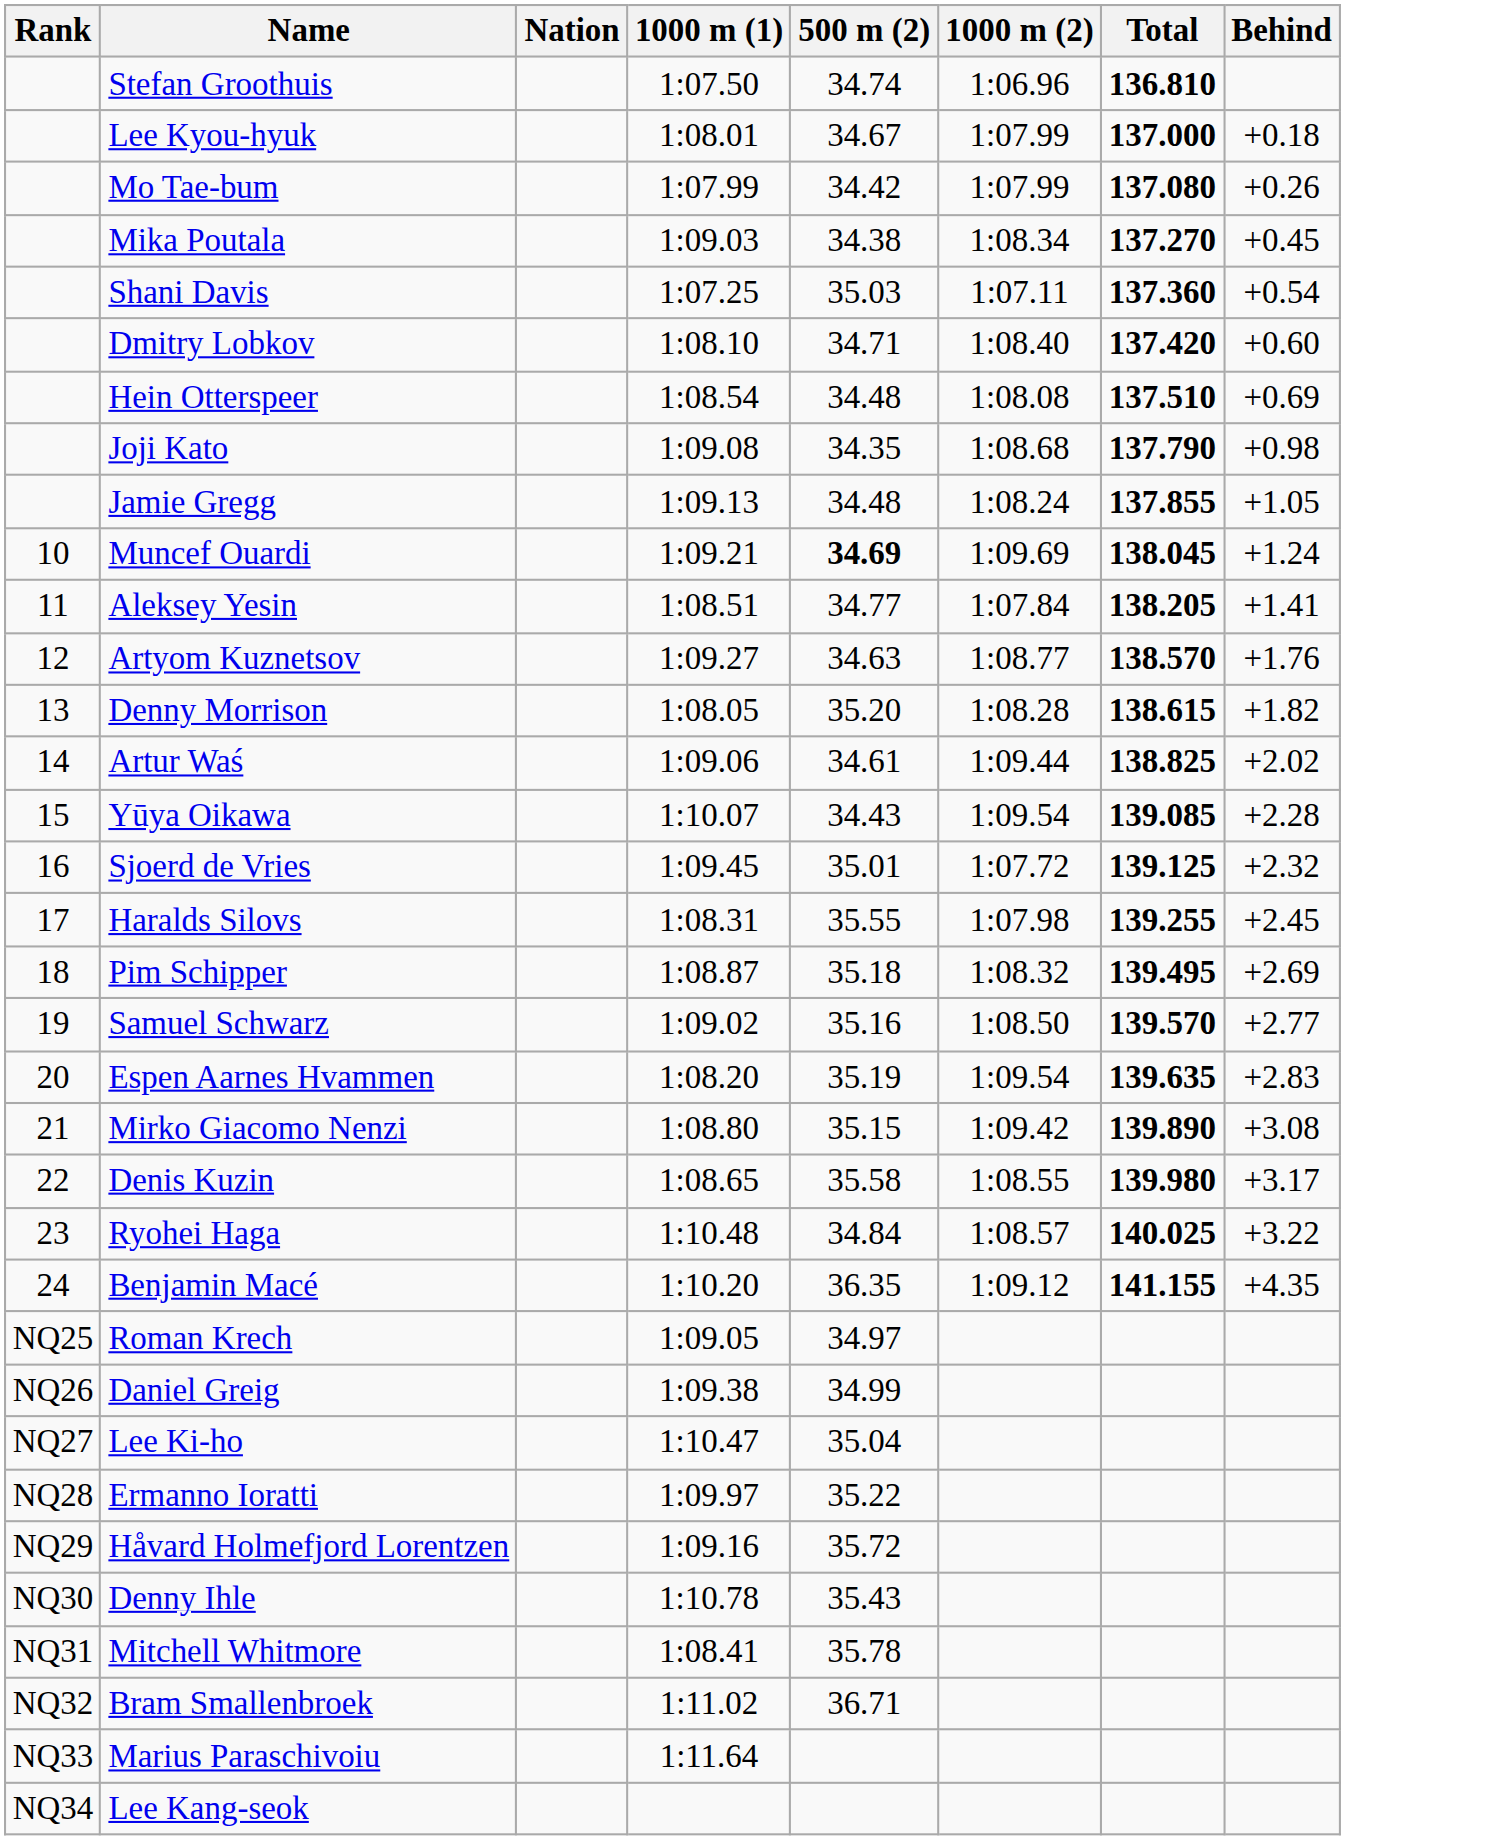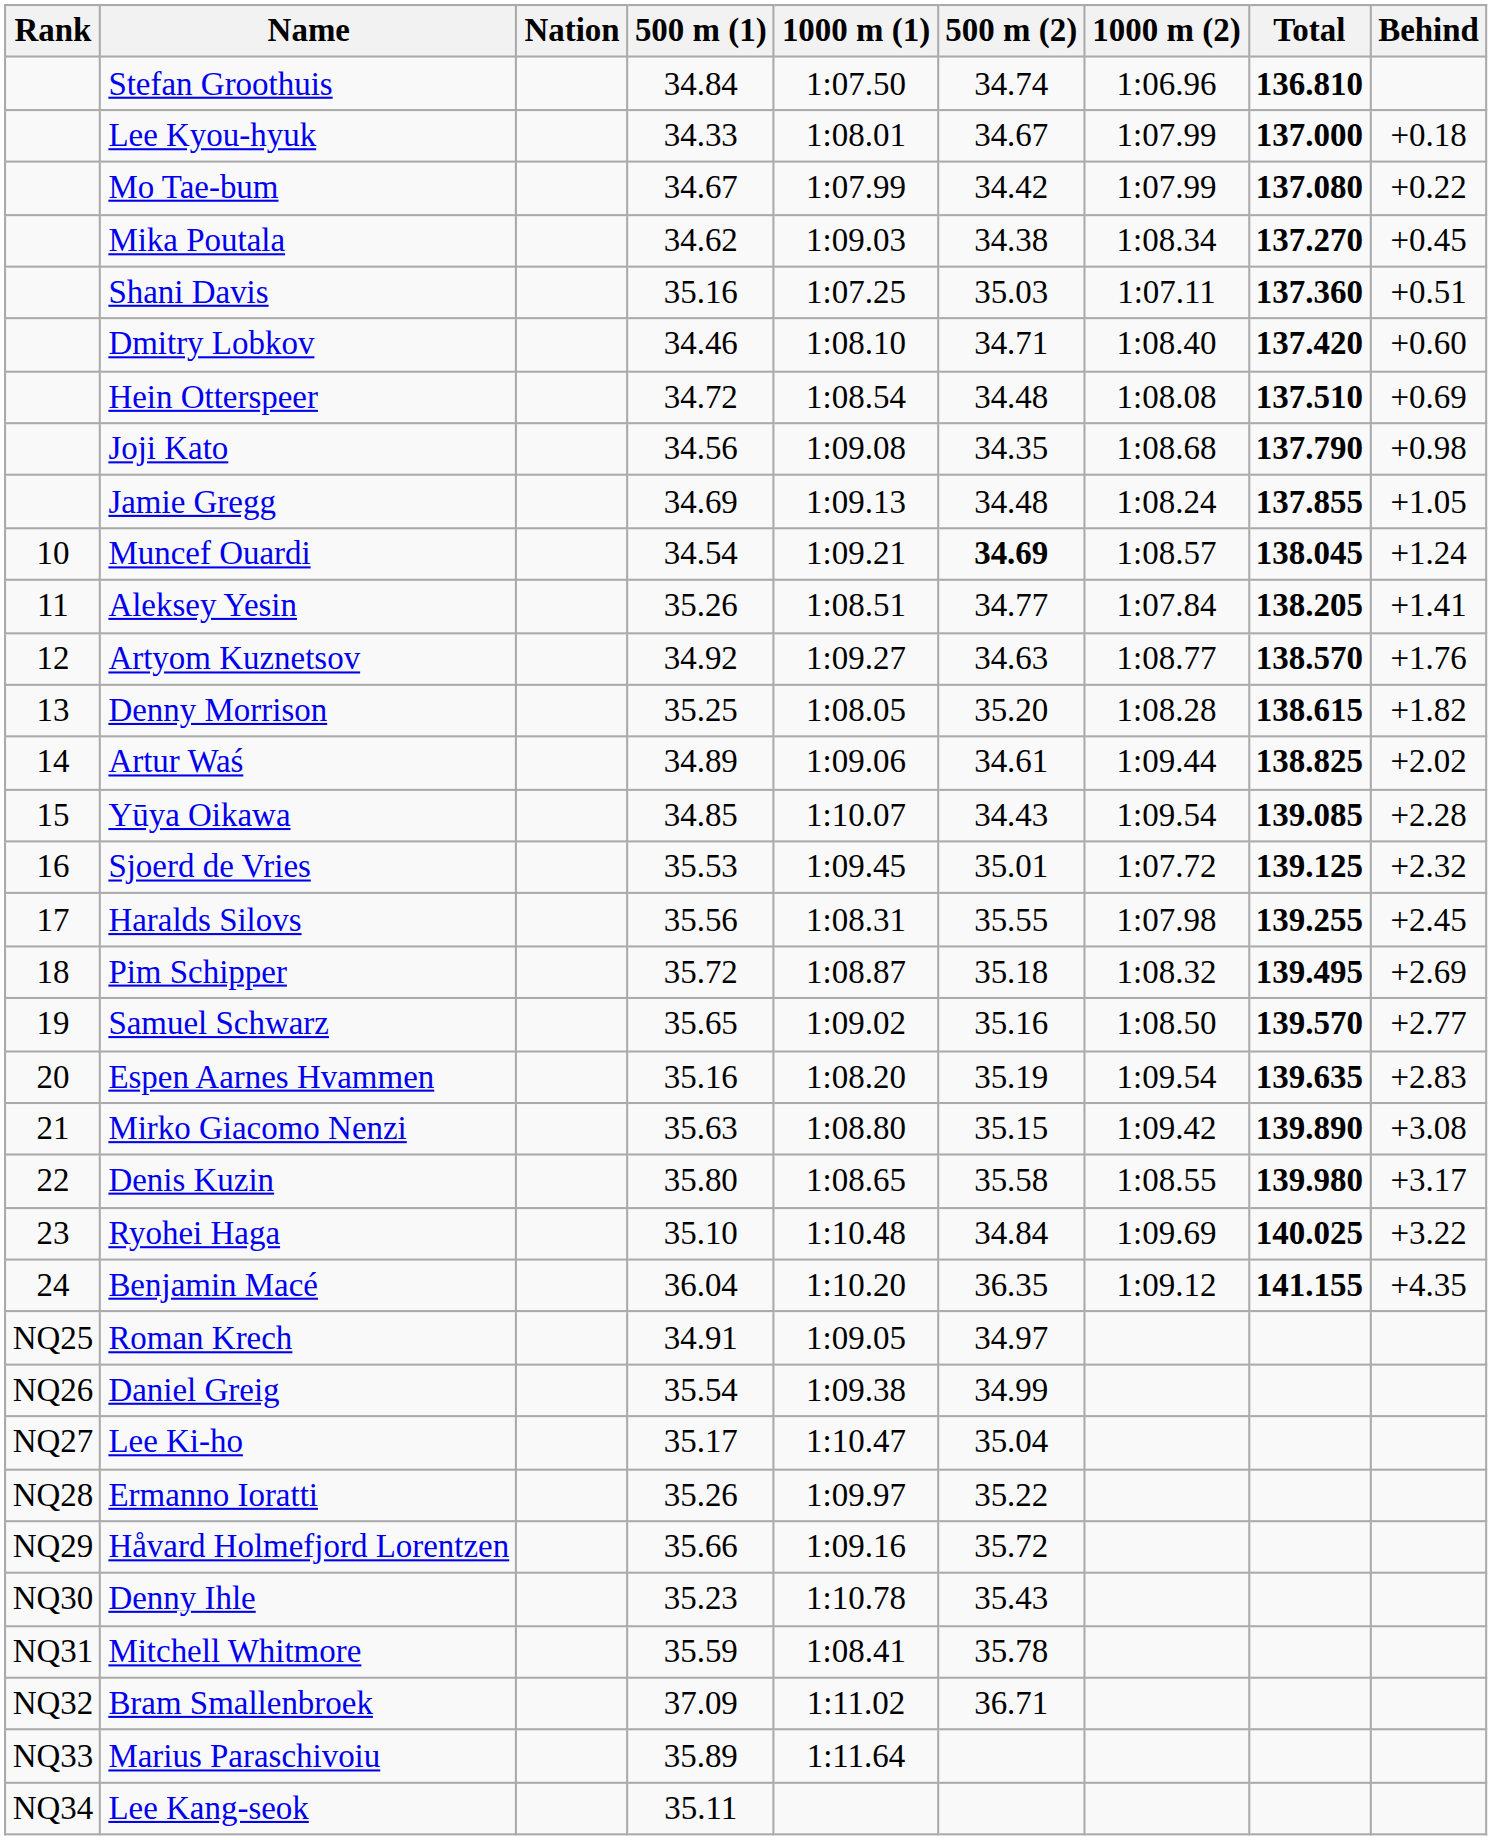+ column: 500 m (1) | 34.84 | 34.33 | 34.67 | 34.62 | 35.16 | 34.46 | 34.72 | 34.56 | 34.69 | 34.54 | 35.26 | 34.92 | 35.25 | 34.89 | 34.85 | 35.53 | 35.56 | 35.72 | 35.65 | 35.16 | 35.63 | 35.80 | 35.10 | 36.04 | 34.91 | 35.54 | 35.17 | 35.26 | 35.66 | 35.23 | 35.59 | 37.09 | 35.89 | 35.11
Mo Tae-bum | Behind: +0.26 -> +0.22
Shani Davis | Behind: +0.54 -> +0.51
Muncef Ouardi | 1000 m (2): 1:09.69 -> 1:08.57
Ryohei Haga | 1000 m (2): 1:08.57 -> 1:09.69
